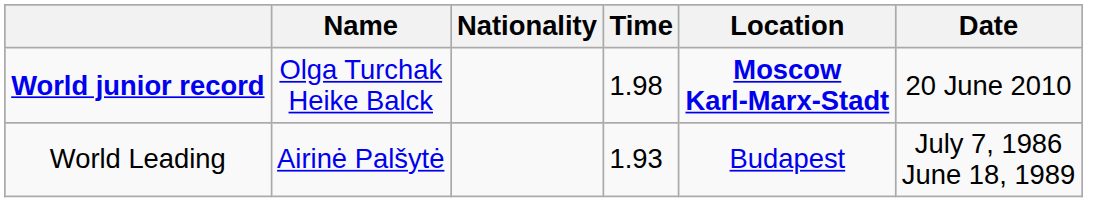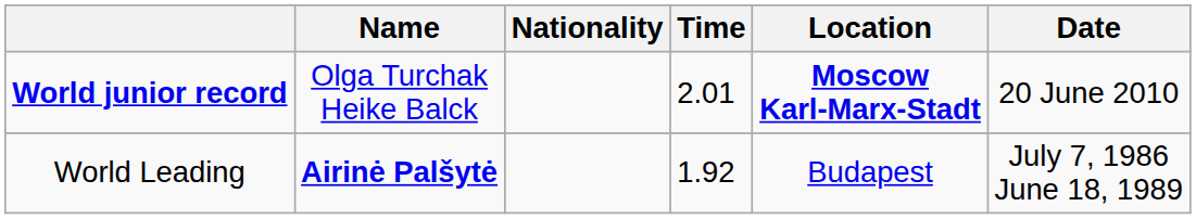World junior record | Time: 1.98 -> 2.01
World Leading | Name: normal -> bold
World Leading | Time: 1.93 -> 1.92
